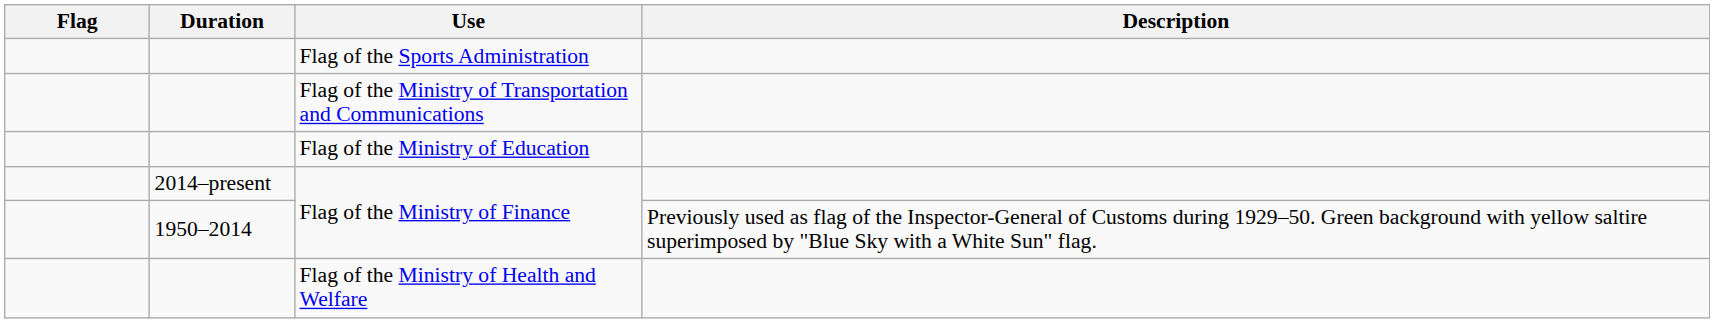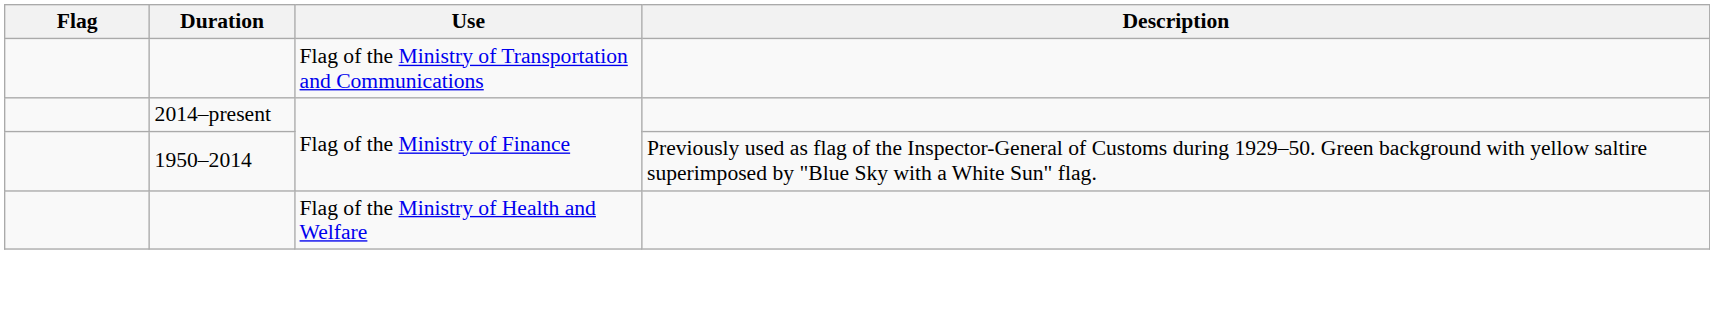- row: Flag of the Sports Administration
- row: Flag of the Ministry of Education
